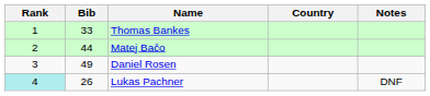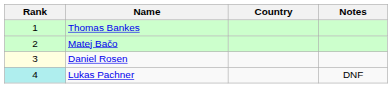- column: Bib | 33 | 44 | 49 | 26
Daniel Rosen | Rank: no background -> lightyellow background
